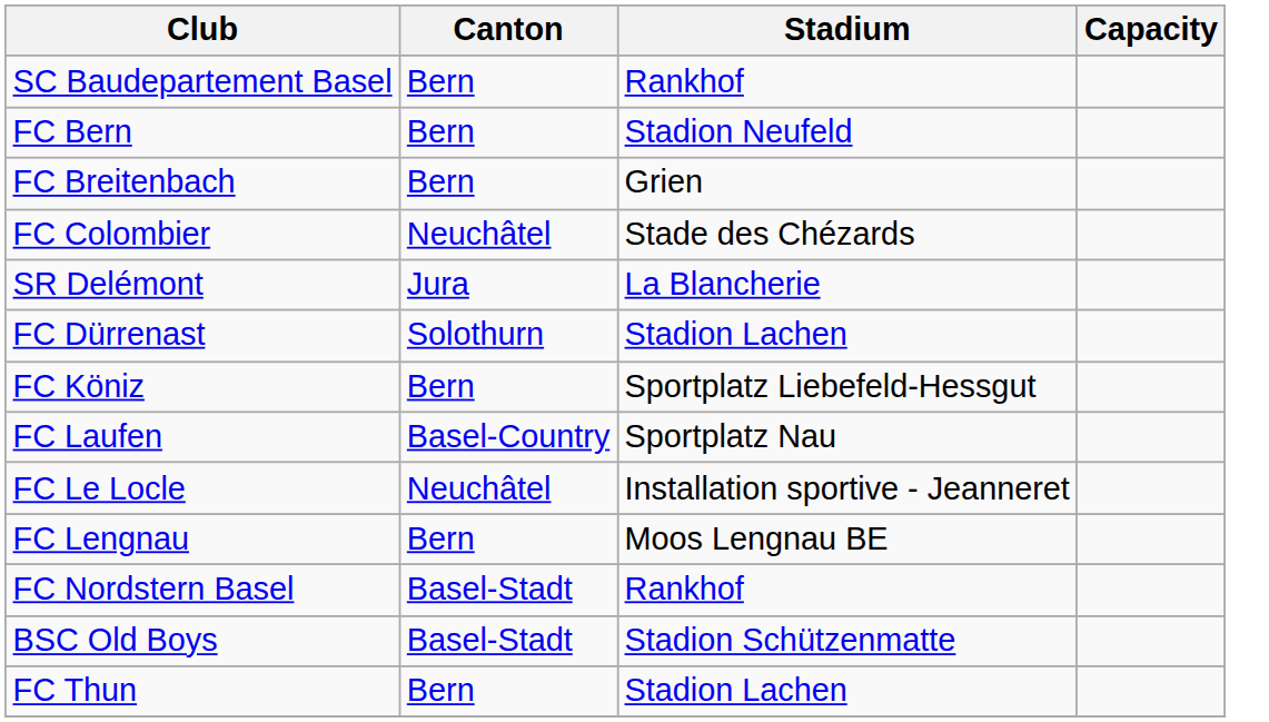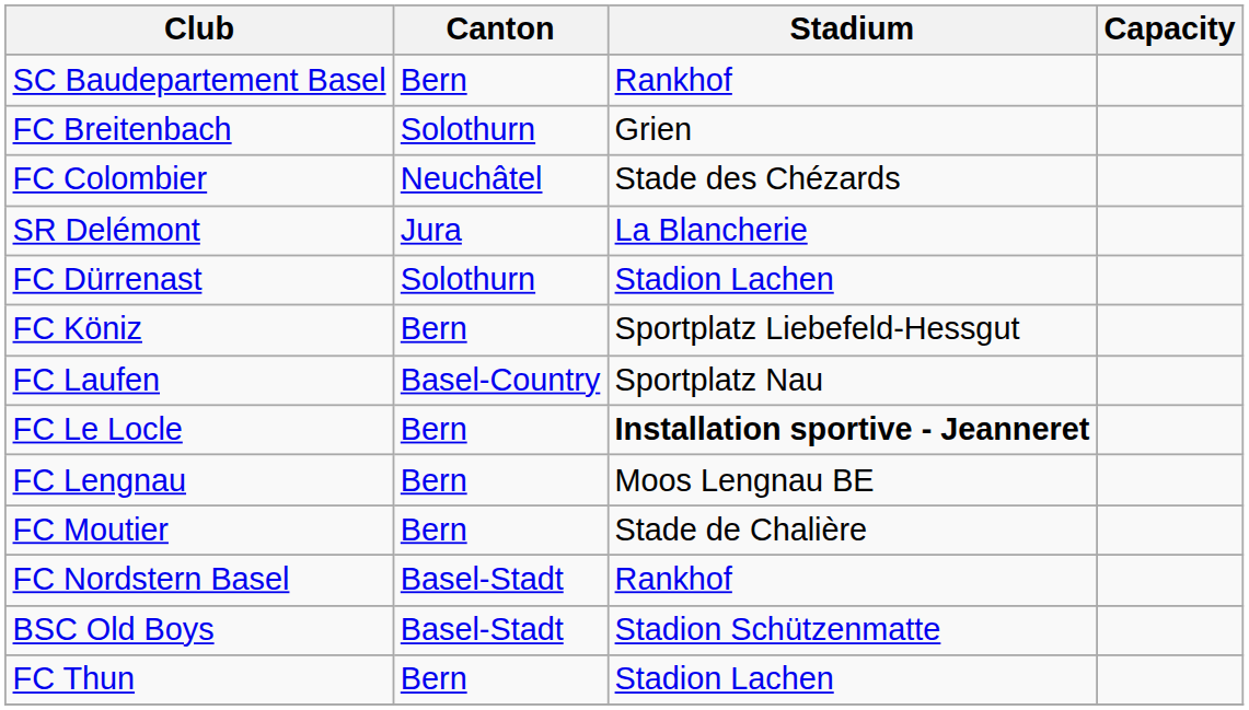- row: FC Bern | Bern | Stadion Neufeld
FC Breitenbach | Canton: Bern -> Solothurn
FC Le Locle | Canton: Neuchâtel -> Bern
FC Le Locle | Stadium: normal -> bold
+ row: FC Moutier | Bern | Stade de Chalière
